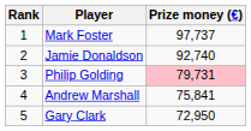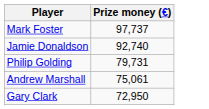- column: Rank | 1 | 2 | 3 | 4 | 5
Philip Golding | Prize money (€): pink background -> no background
Andrew Marshall | Prize money (€): 75,841 -> 75,061
